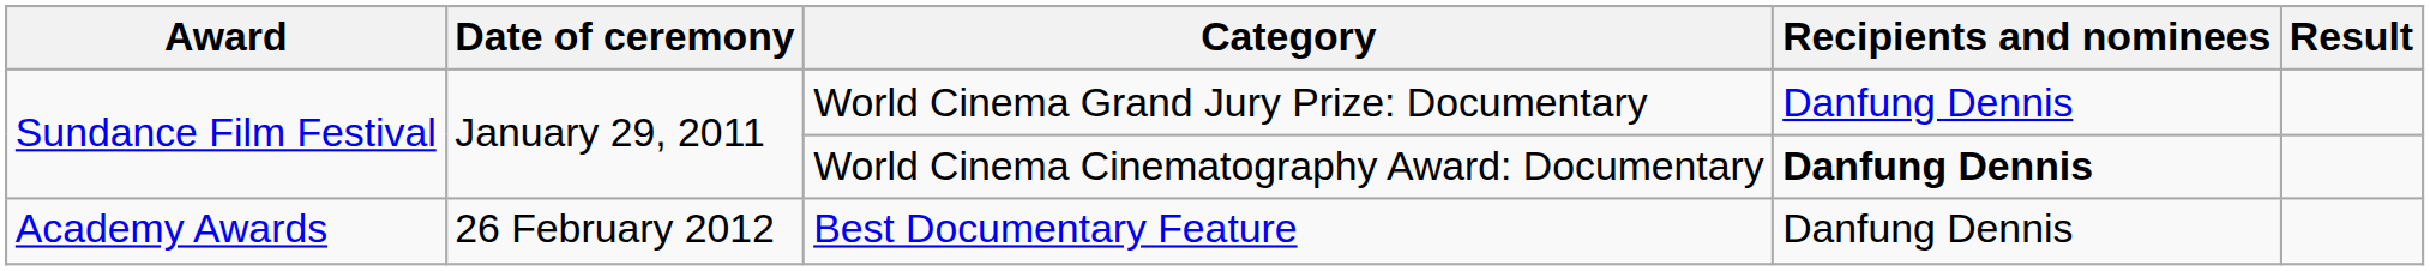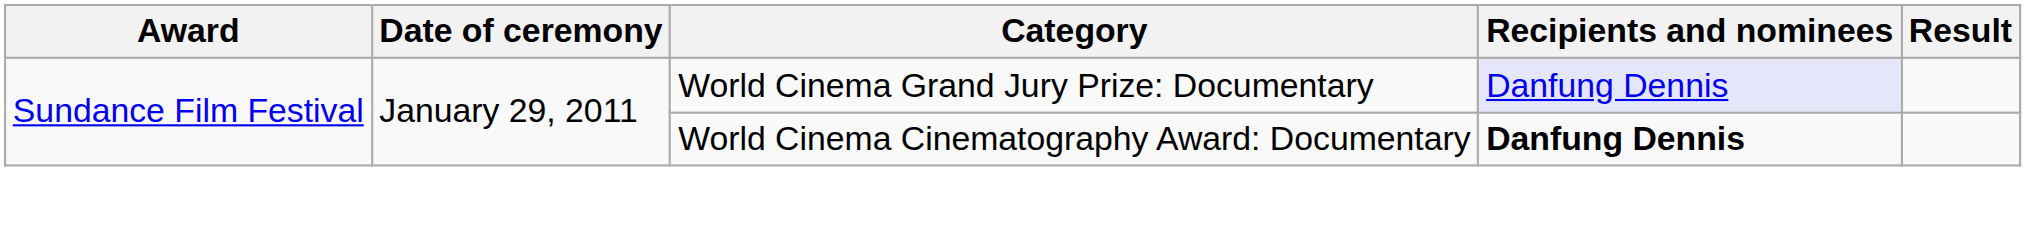World Cinema Grand Jury Prize: Documentary | Recipients and nominees: no background -> lavender background
- row: Academy Awards | 26 February 2012 | Best Documentary Feature | Danfung Dennis
